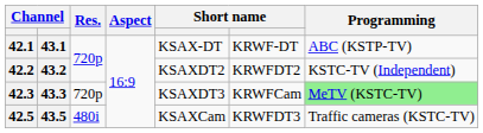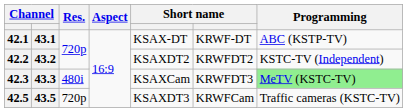42.3 | Res.: 720p -> 480i
42.3 | column 5: KSAXDT3 -> KSAXCam
42.3 | column 6: KRWFCam -> KRWFDT3
42.5 | Res.: 480i -> 720p
42.5 | column 5: KSAXCam -> KSAXDT3
42.5 | column 6: KRWFDT3 -> KRWFCam
